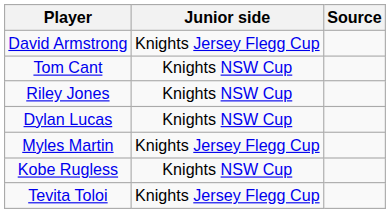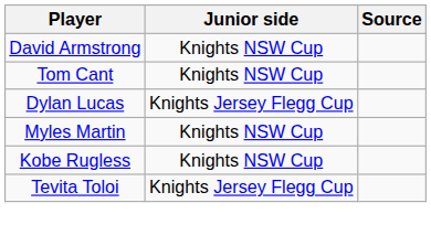David Armstrong | Junior side: Knights Jersey Flegg Cup -> Knights NSW Cup
- row: Riley Jones | Knights NSW Cup
Dylan Lucas | Junior side: Knights NSW Cup -> Knights Jersey Flegg Cup
Myles Martin | Junior side: Knights Jersey Flegg Cup -> Knights NSW Cup
